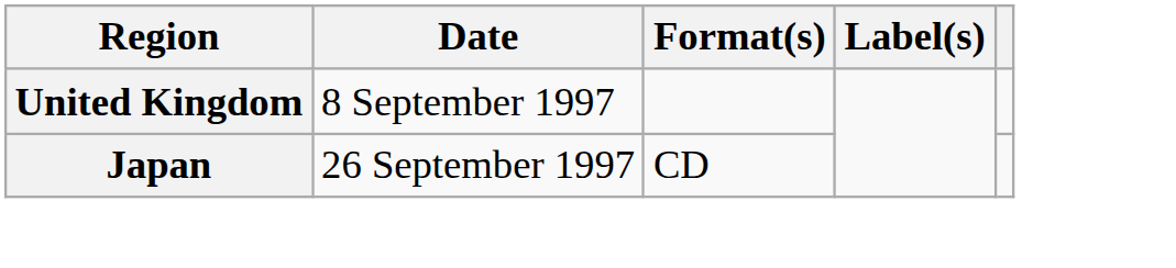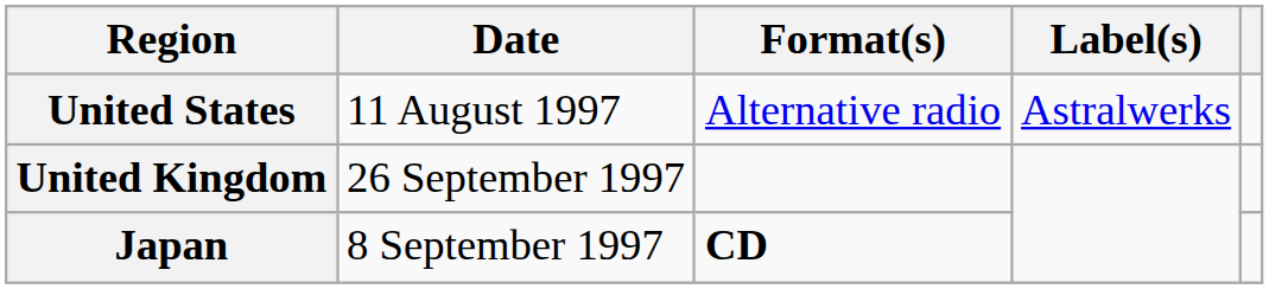+ row: United States | 11 August 1997 | Alternative radio | Astralwerks
United Kingdom | Date: 8 September 1997 -> 26 September 1997
Japan | Date: 26 September 1997 -> 8 September 1997
Japan | Format(s): normal -> bold
